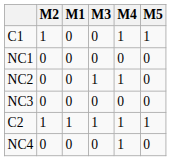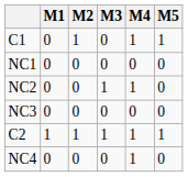columns swapped: M1 <-> M2
